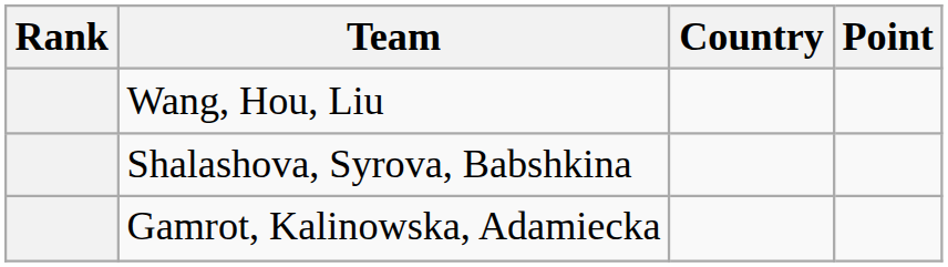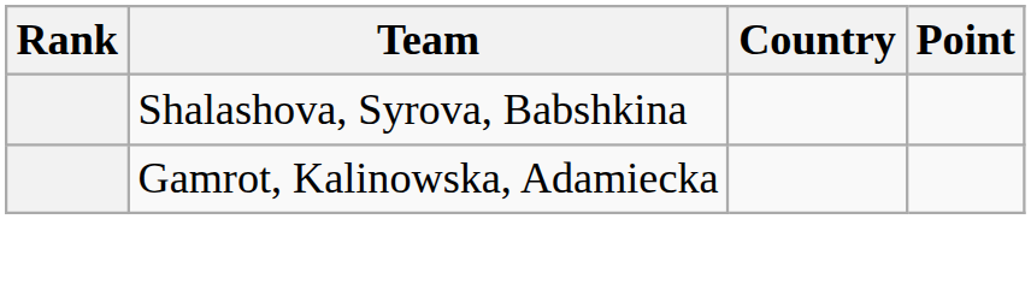- row: Wang, Hou, Liu
